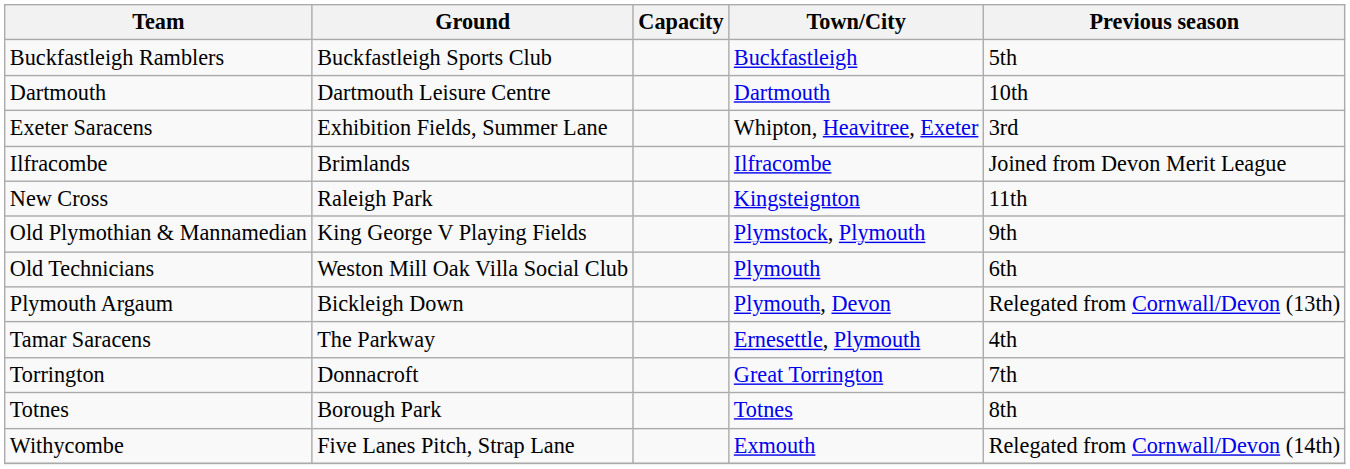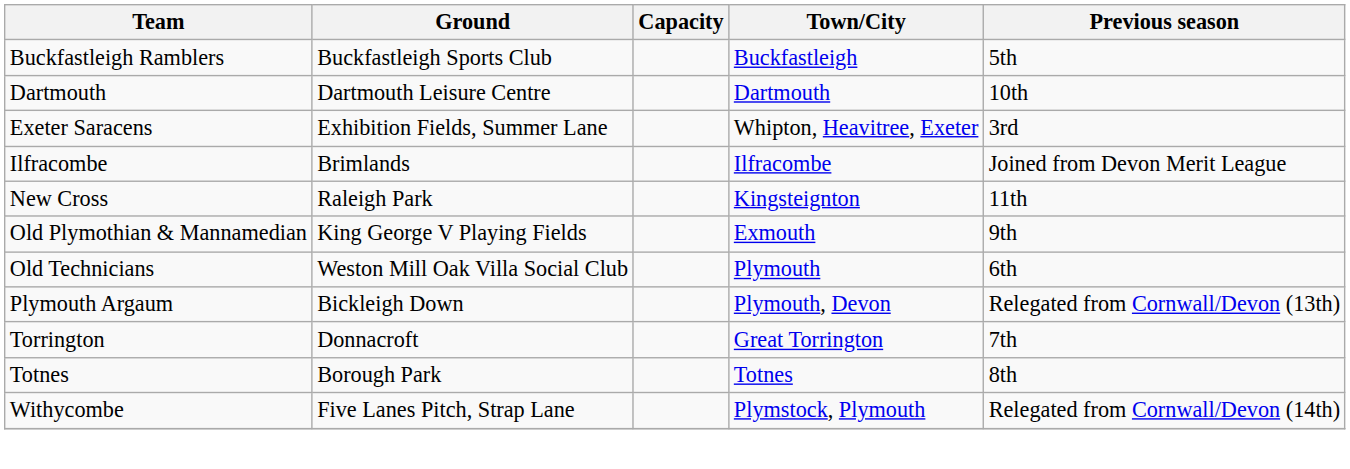Old Plymothian & Mannamedian | Town/City: Plymstock, Plymouth -> Exmouth
- row: Tamar Saracens | The Parkway | Ernesettle, Plymouth | 4th
Withycombe | Town/City: Exmouth -> Plymstock, Plymouth
